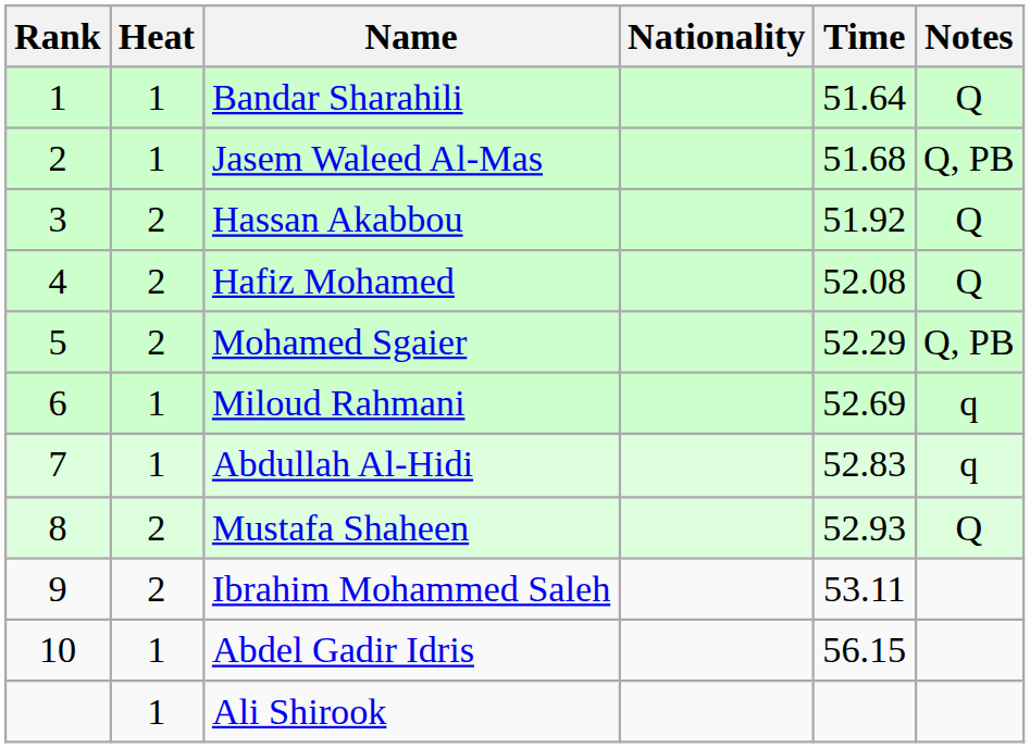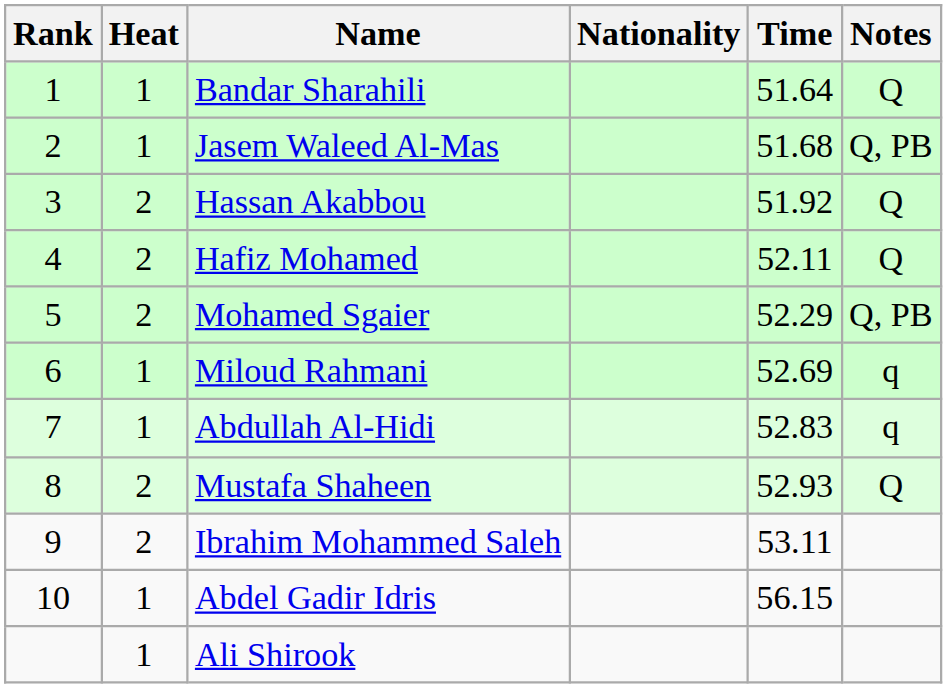Hafiz Mohamed | Time: 52.08 -> 52.11
